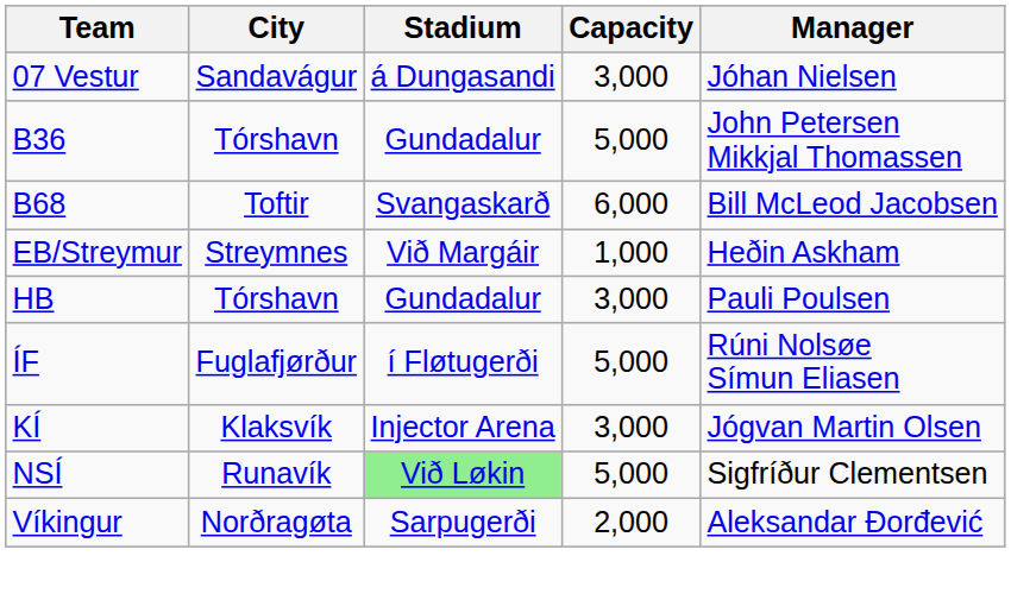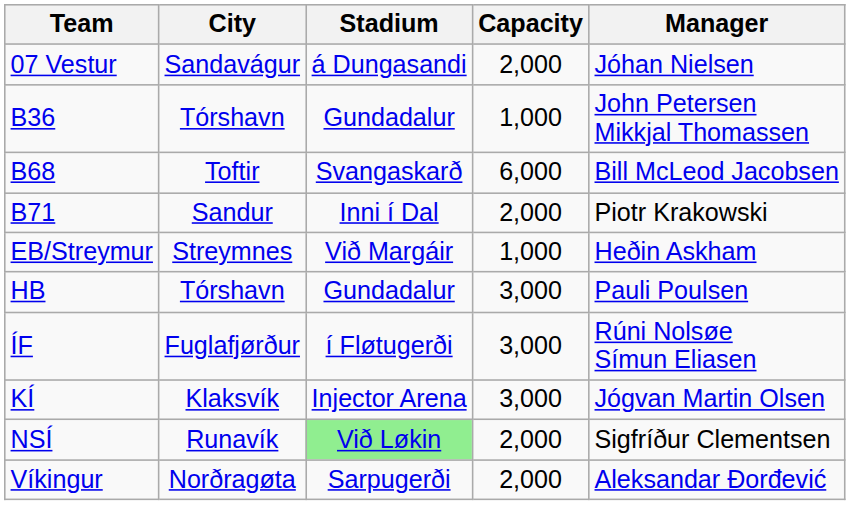07 Vestur | Capacity: 3,000 -> 2,000
B36 | Capacity: 5,000 -> 1,000
+ row: B71 | Sandur | Inni í Dal | 2,000 | Piotr Krakowski
ÍF | Capacity: 5,000 -> 3,000
NSÍ | Capacity: 5,000 -> 2,000
